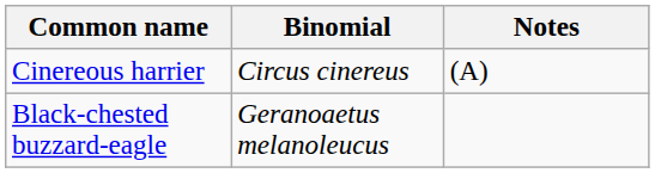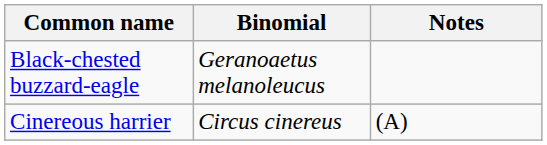rows swapped: Cinereous harrier <-> Black-chested buzzard-eagle
